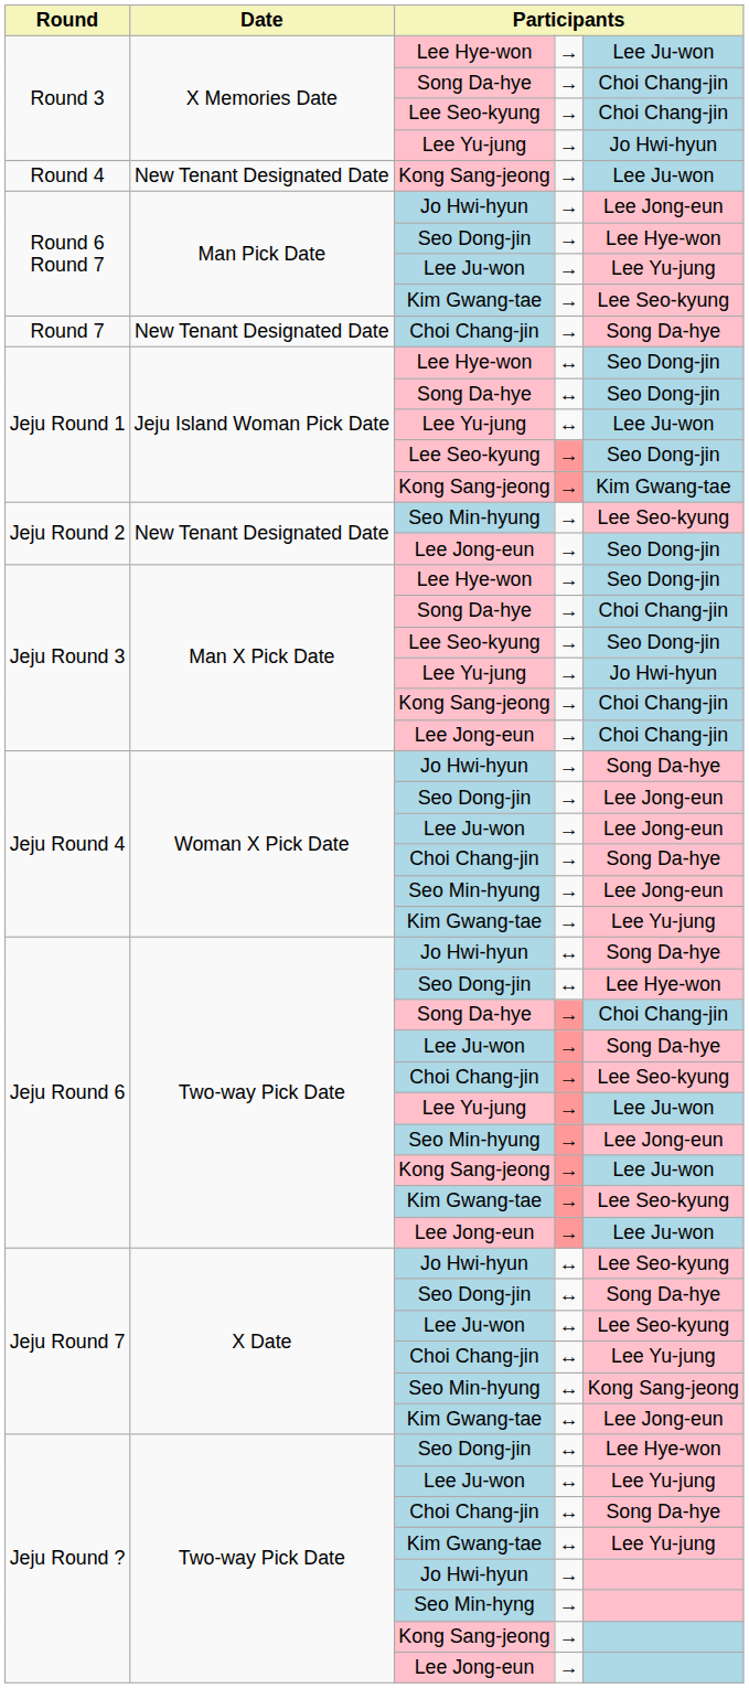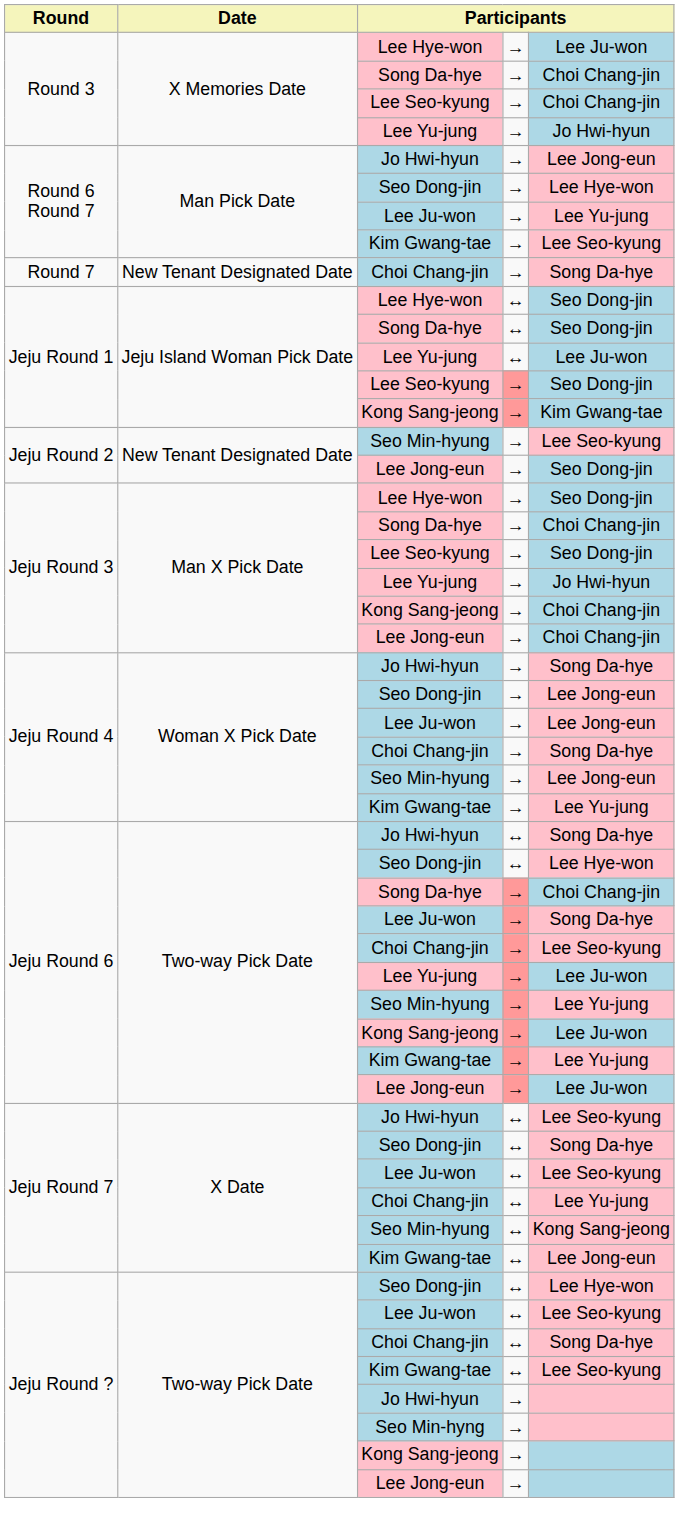- row: Round 4 | New Tenant Designated Date | Kong Sang-jeong | → | Lee Ju-won
Jeju Round 6 / Seo Min-hyung | column 5: Lee Jong-eun -> Lee Yu-jung
Jeju Round 6 / Kim Gwang-tae | column 5: Lee Seo-kyung -> Lee Yu-jung
Jeju Round ? / Lee Ju-won | column 5: Lee Yu-jung -> Lee Seo-kyung
Jeju Round ? / Kim Gwang-tae | column 5: Lee Yu-jung -> Lee Seo-kyung
